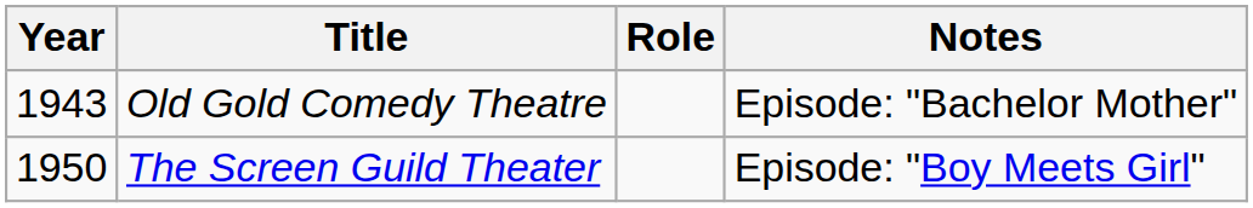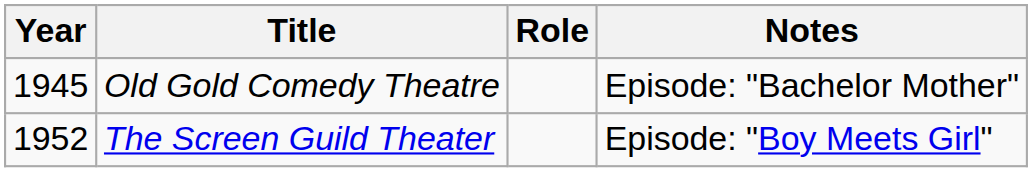Old Gold Comedy Theatre | Year: 1943 -> 1945
The Screen Guild Theater | Year: 1950 -> 1952
